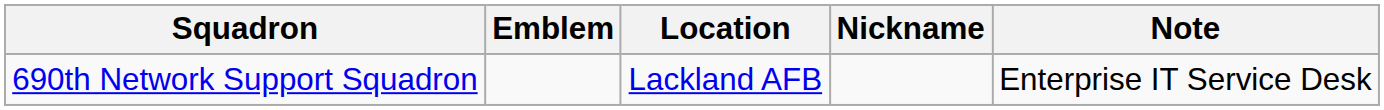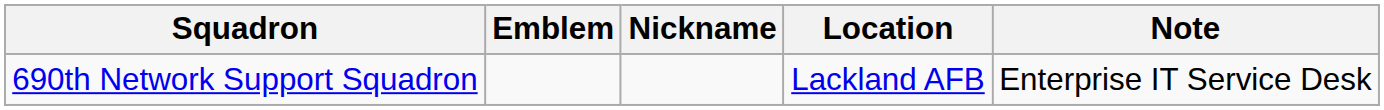columns swapped: Location <-> Nickname
